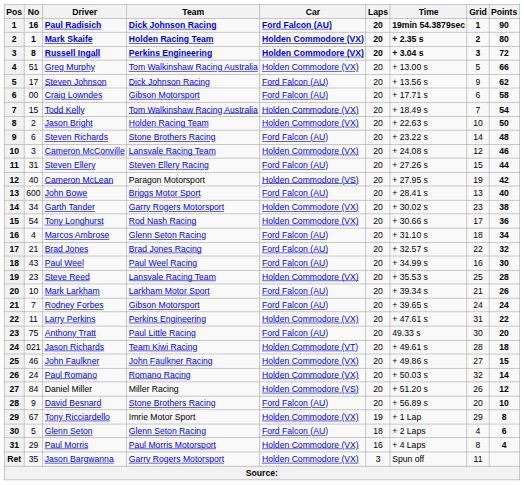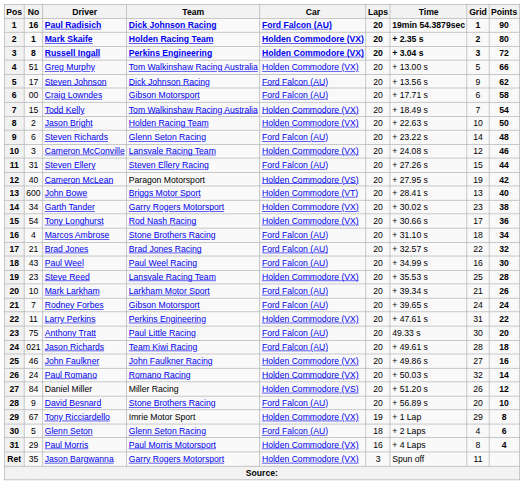Steven Richards | Team: Stone Brothers Racing -> Glenn Seton Racing
John Bowe | Car: Ford Falcon (AU) -> Holden Commodore (VT)
Marcos Ambrose | Team: Glenn Seton Racing -> Stone Brothers Racing
Jason Richards | Car: Holden Commodore (VT) -> Ford Falcon (AU)
John Faulkner | Points: 15 -> 16
